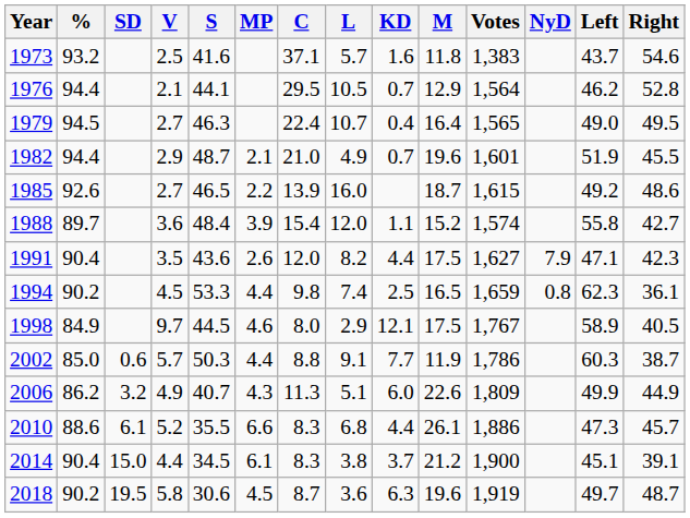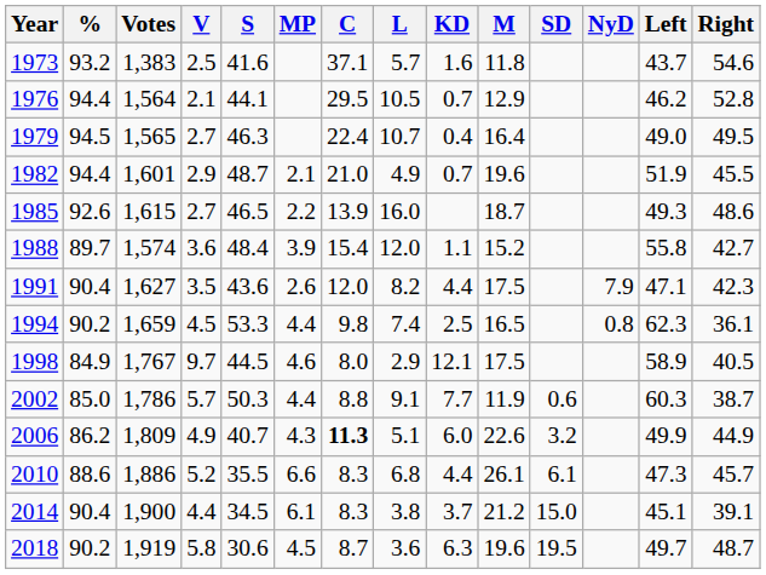columns swapped: Votes <-> SD
1985 | Left: 49.2 -> 49.3
2006 | C: normal -> bold
